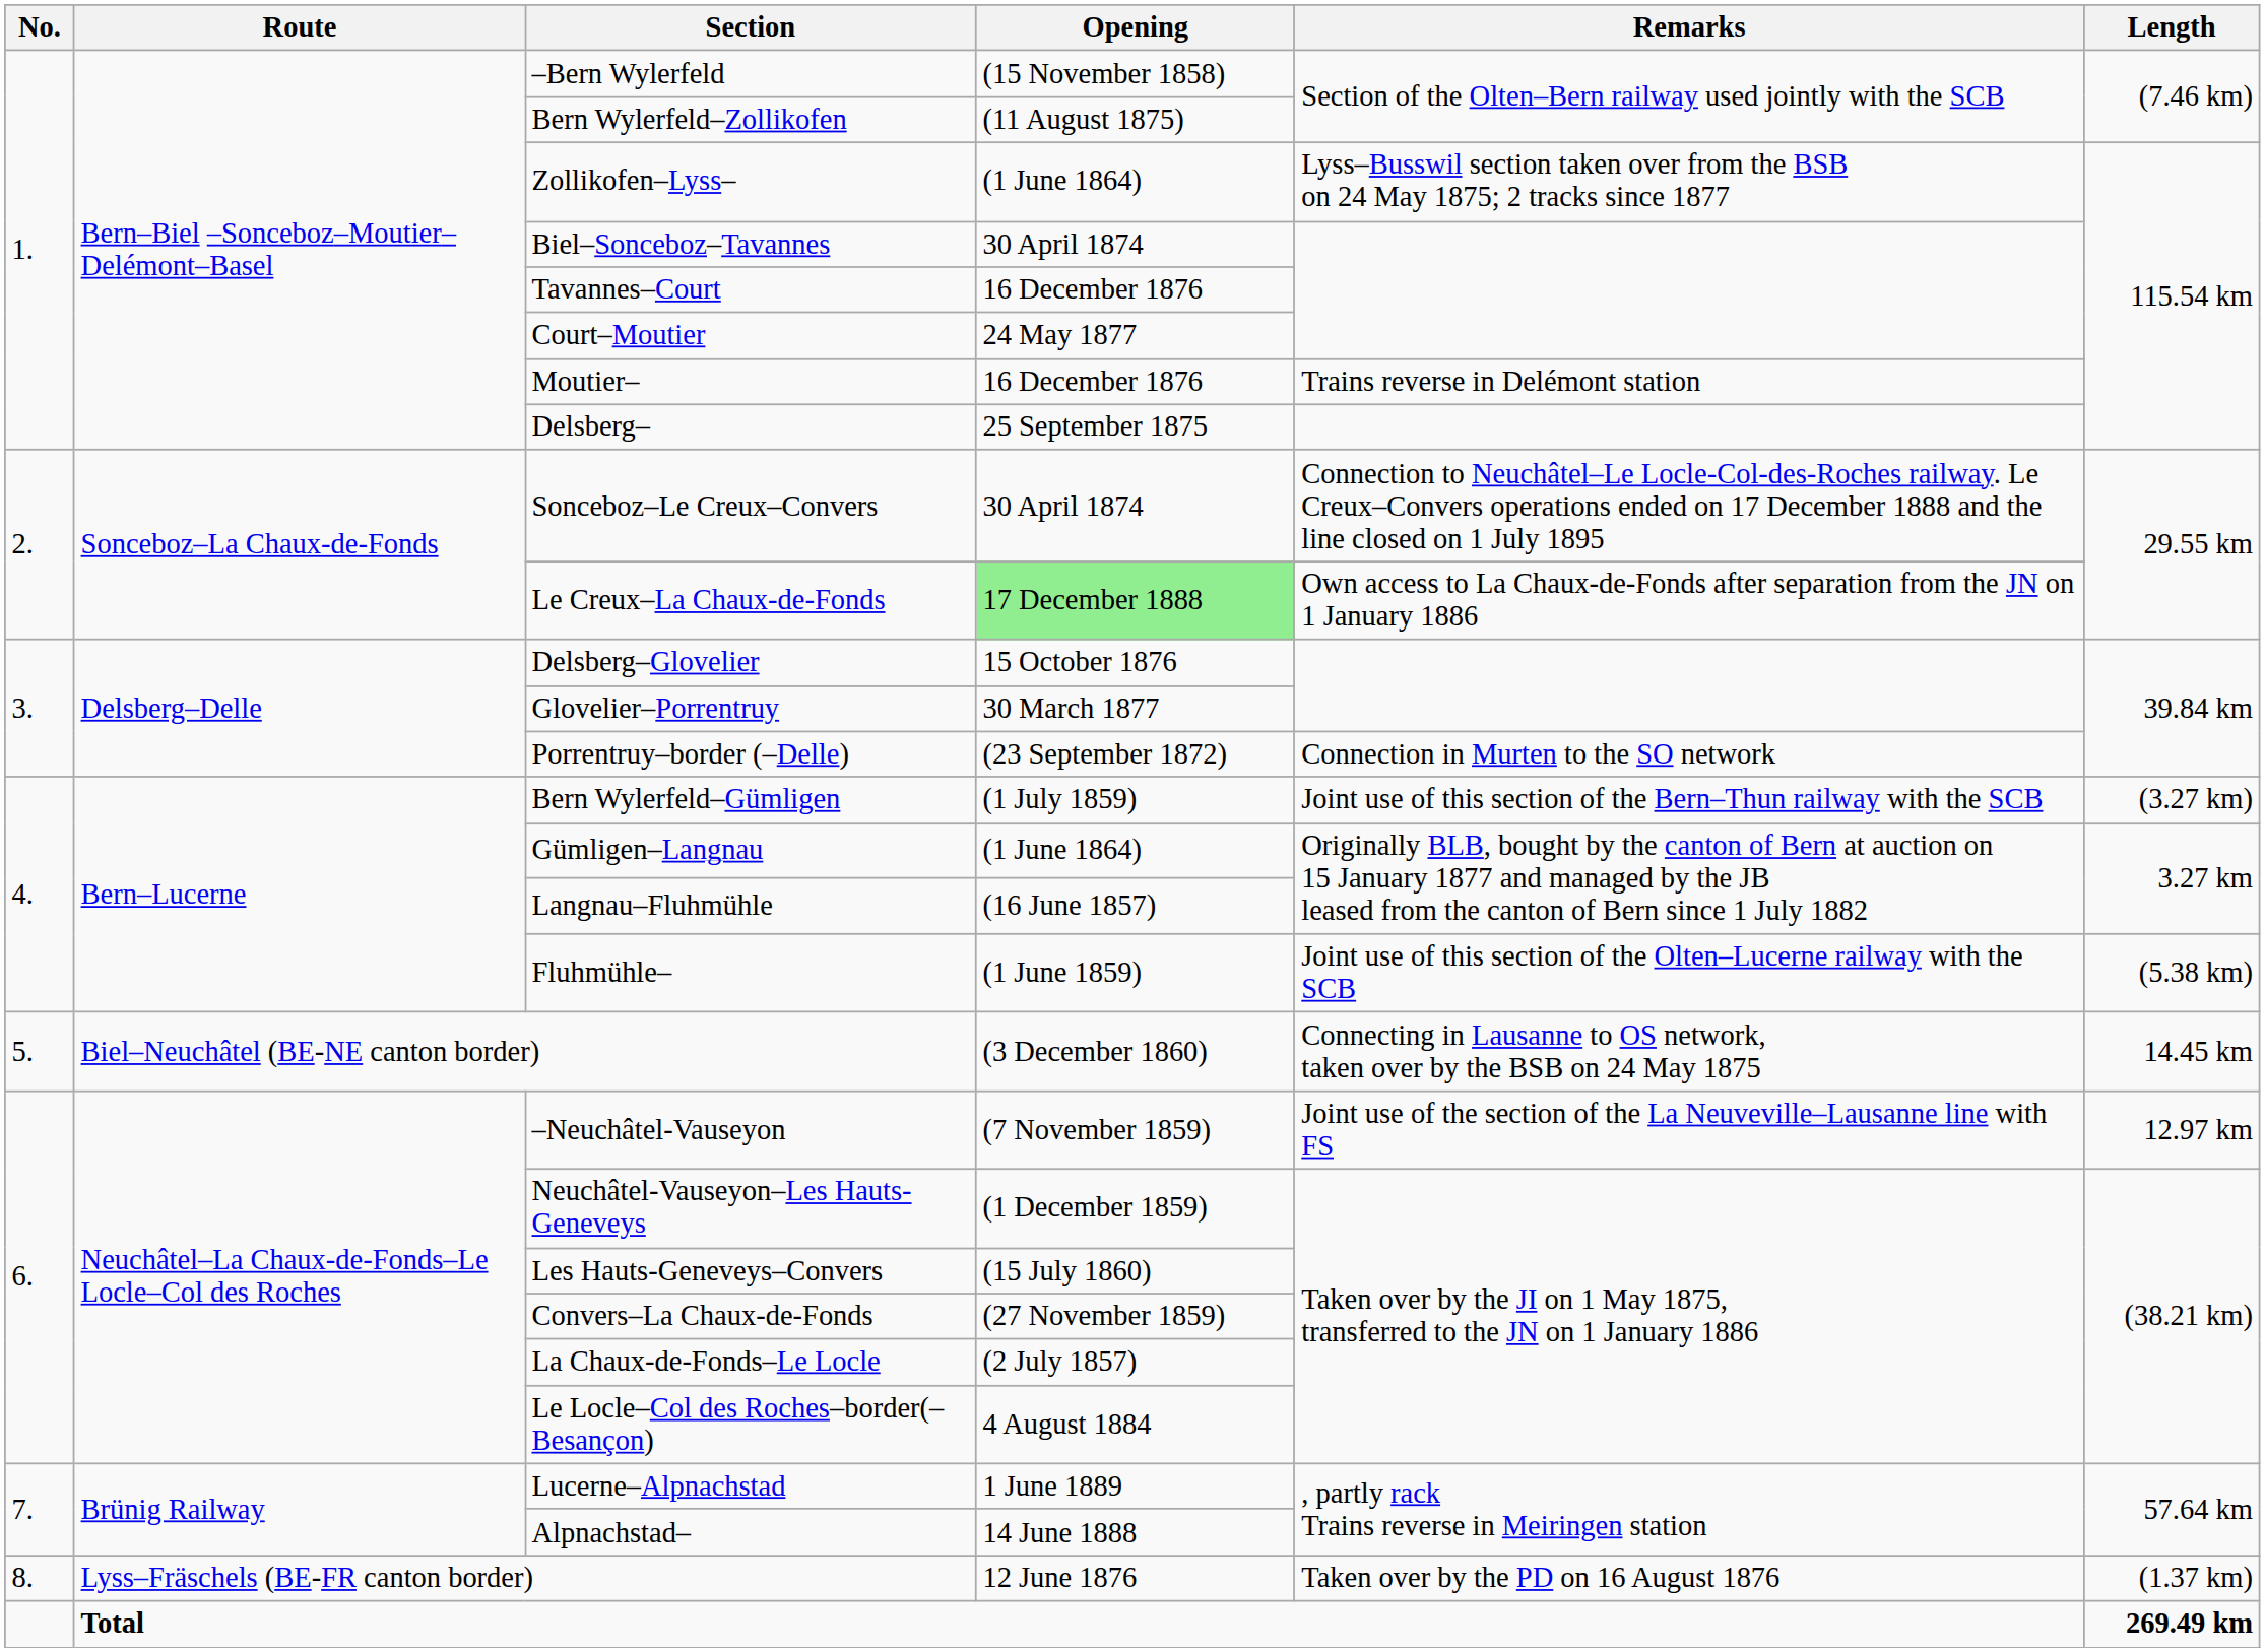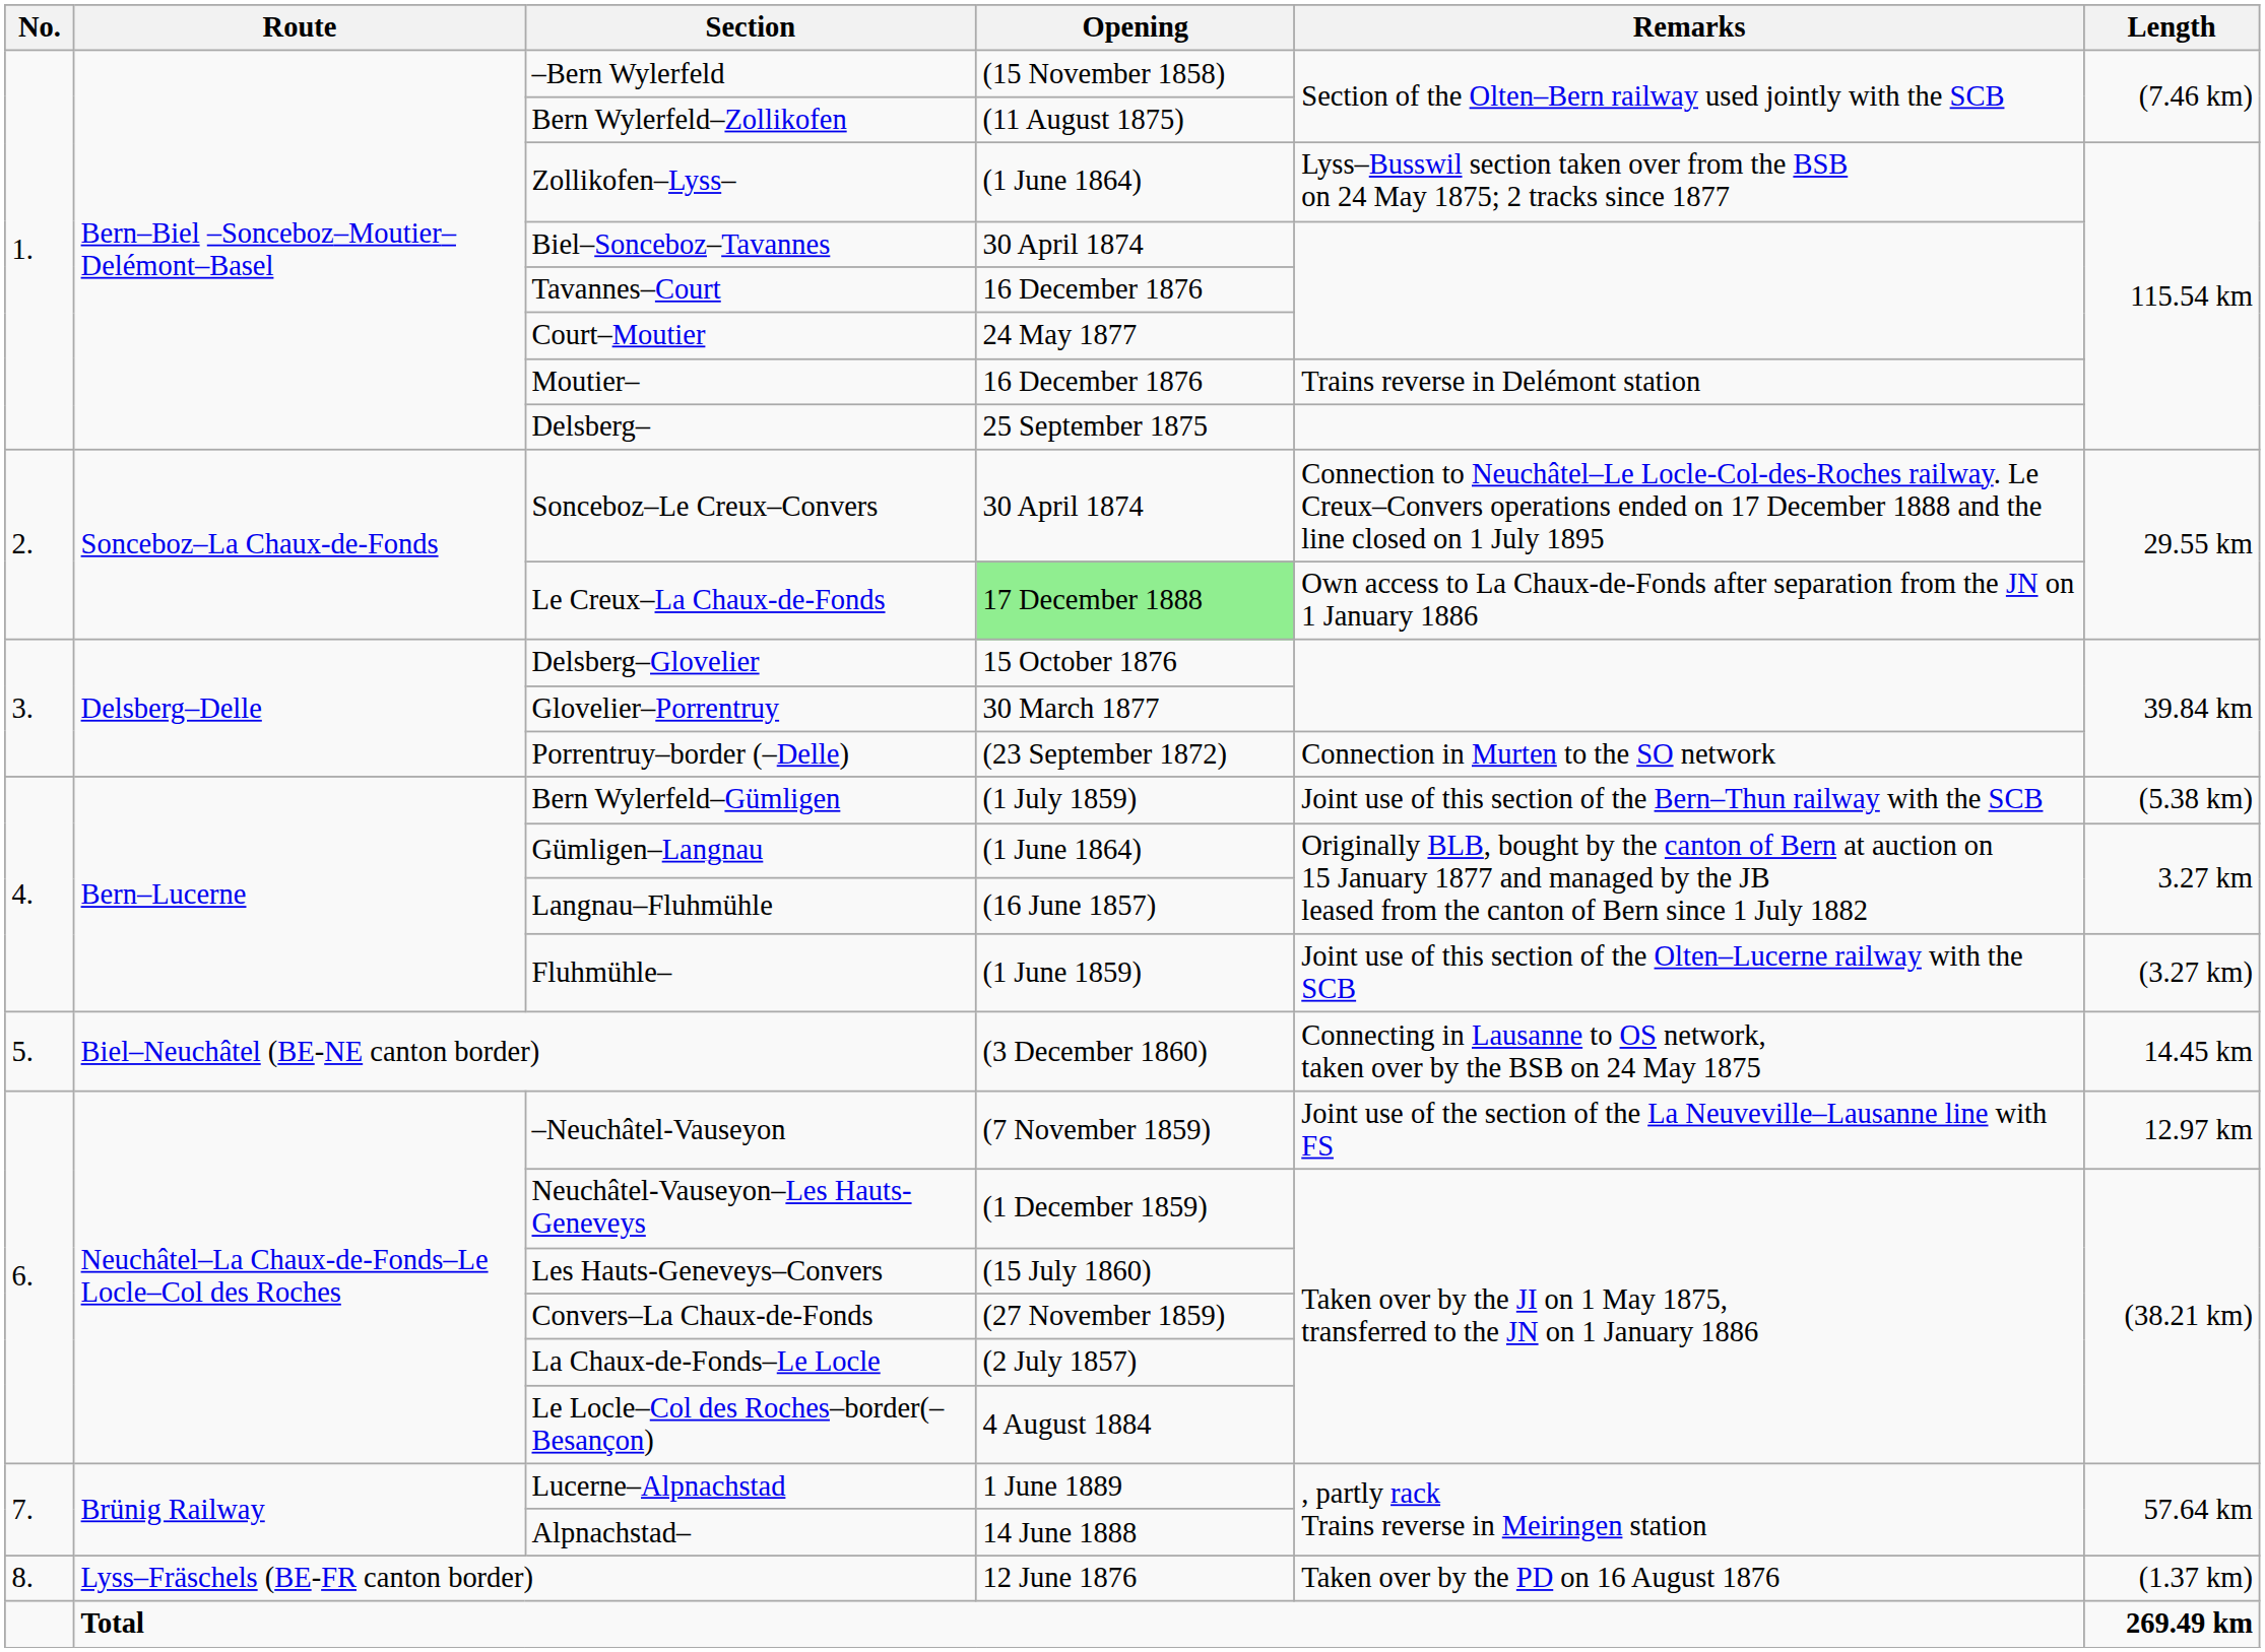Bern Wylerfeld–Gümligen | Length: (3.27 km) -> (5.38 km)
Fluhmühle– | Length: (5.38 km) -> (3.27 km)
